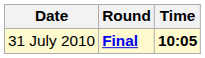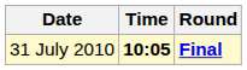columns swapped: Time <-> Round
